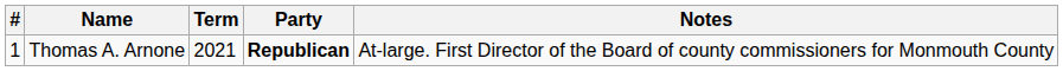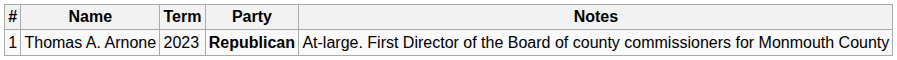Thomas A. Arnone | Term: 2021 -> 2023
